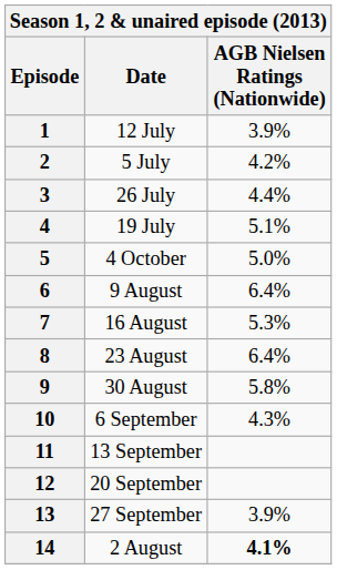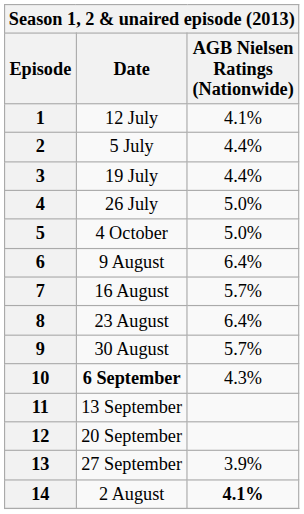1 | AGB Nielsen Ratings (Nationwide): 3.9% -> 4.1%
2 | AGB Nielsen Ratings (Nationwide): 4.2% -> 4.4%
3 | Date: 26 July -> 19 July
4 | Date: 19 July -> 26 July
4 | AGB Nielsen Ratings (Nationwide): 5.1% -> 5.0%
7 | AGB Nielsen Ratings (Nationwide): 5.3% -> 5.7%
9 | AGB Nielsen Ratings (Nationwide): 5.8% -> 5.7%
10 | Date: normal -> bold
